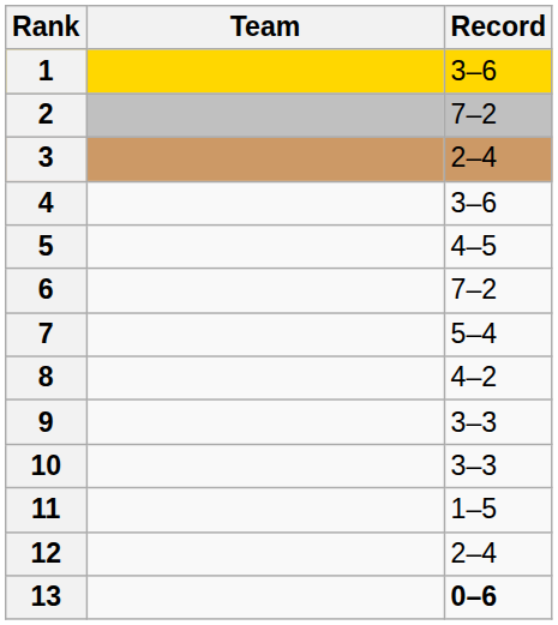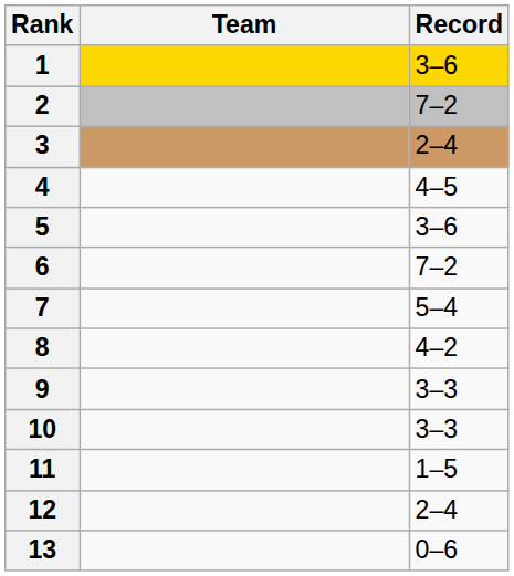4 | Record: 3–6 -> 4–5
5 | Record: 4–5 -> 3–6
13 | Record: bold -> normal
